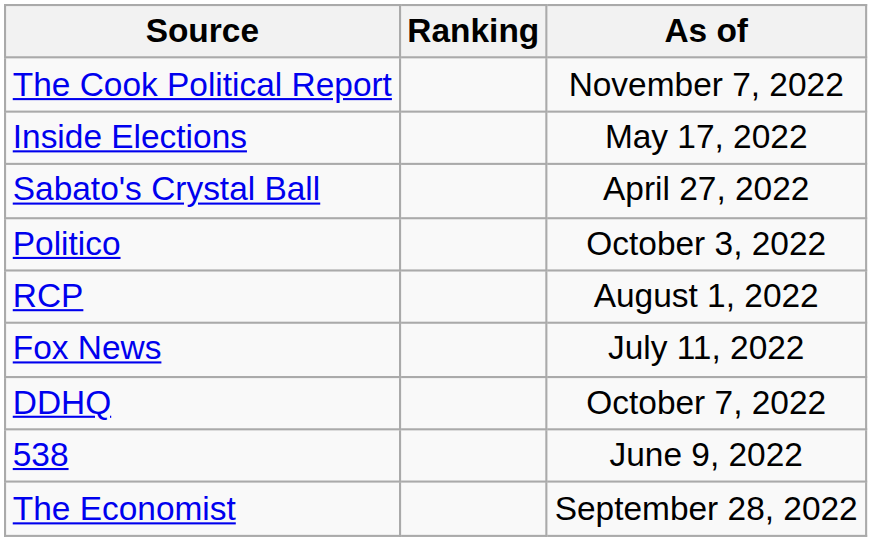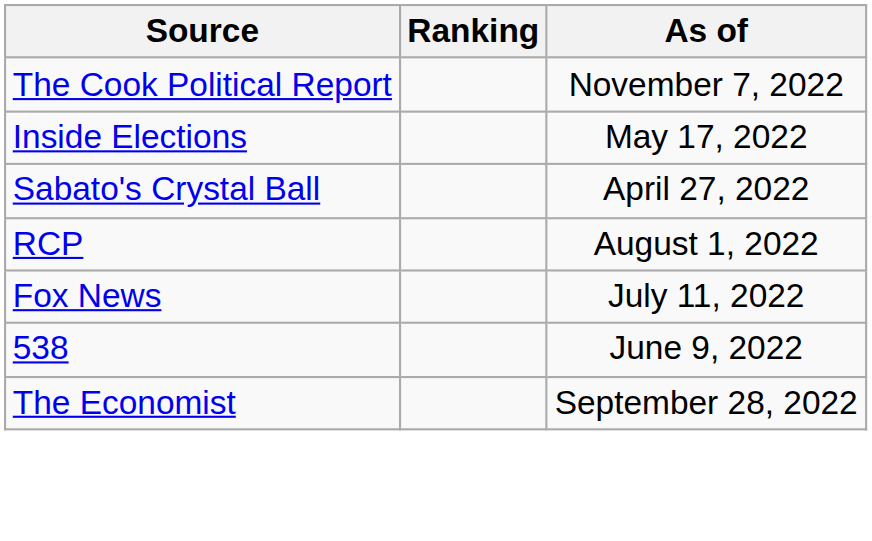- row: Politico | October 3, 2022
- row: DDHQ | October 7, 2022
